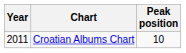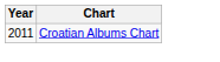- column: Peak position | 10
